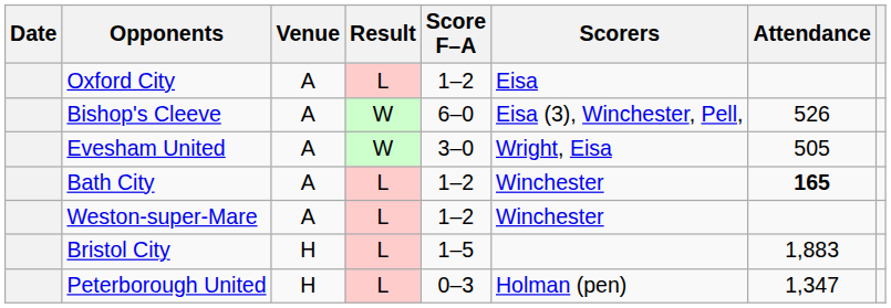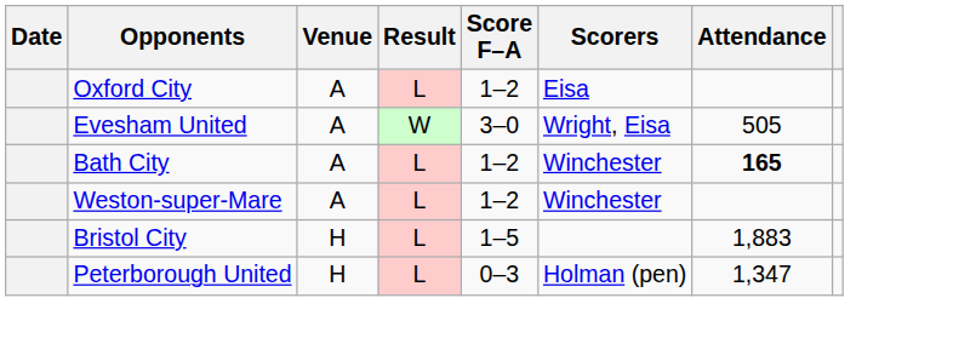- row: Bishop's Cleeve | A | W | 6–0 | Eisa (3), Winchester, Pell, | 526
